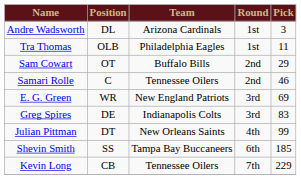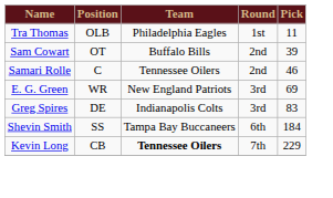- row: Andre Wadsworth | DL | Arizona Cardinals | 1st | 3
Sam Cowart | Pick: 29 -> 39
- row: Julian Pittman | DT | New Orleans Saints | 4th | 99
Shevin Smith | Pick: 185 -> 184
Kevin Long | Team: normal -> bold
